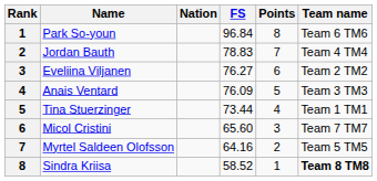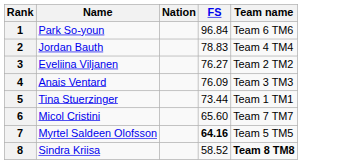- column: Points | 8 | 7 | 6 | 5 | 4 | 3 | 2 | 1
Myrtel Saldeen Olofsson | FS: normal -> bold
